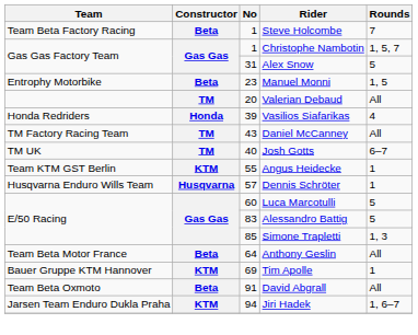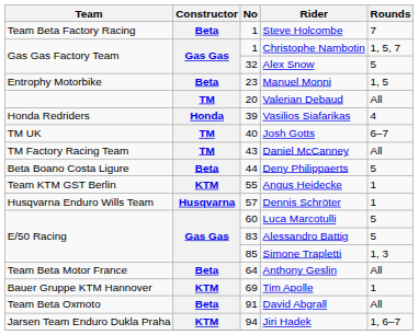Alex Snow | No: 31 -> 32
rows swapped: Josh Gotts <-> Daniel McCanney
+ row: Beta Boano Costa Ligure | Beta | 44 | Deny Philippaerts | 5
